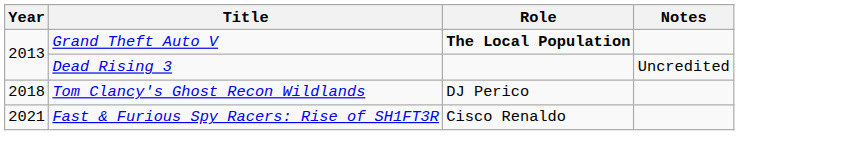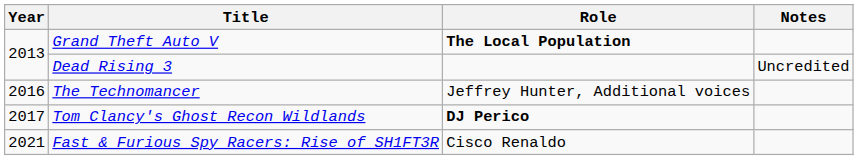+ row: 2016 | The Technomancer | Jeffrey Hunter, Additional voices
Tom Clancy's Ghost Recon Wildlands | Year: 2018 -> 2017
Tom Clancy's Ghost Recon Wildlands | Role: normal -> bold
